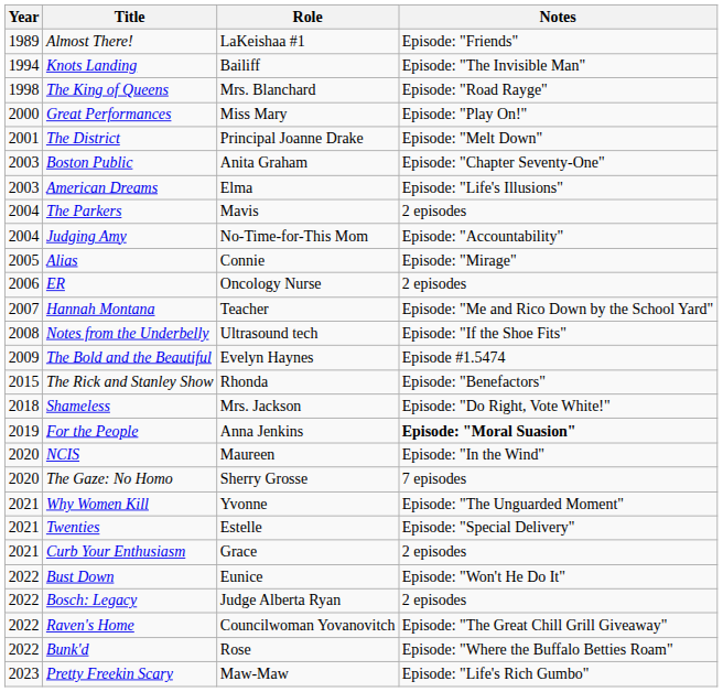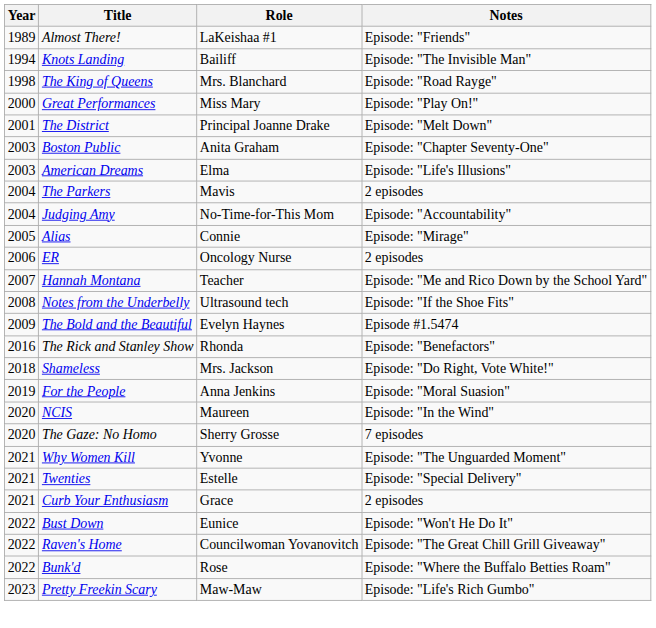The Rick and Stanley Show | Year: 2015 -> 2016
For the People | Notes: bold -> normal
- row: 2022 | Bosch: Legacy | Judge Alberta Ryan | 2 episodes
